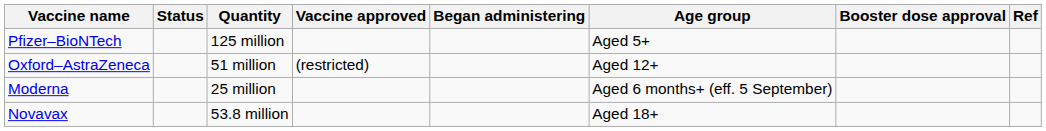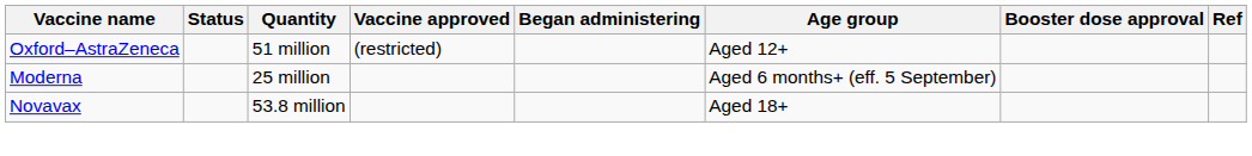- row: Pfizer–BioNTech | 125 million | Aged 5+
